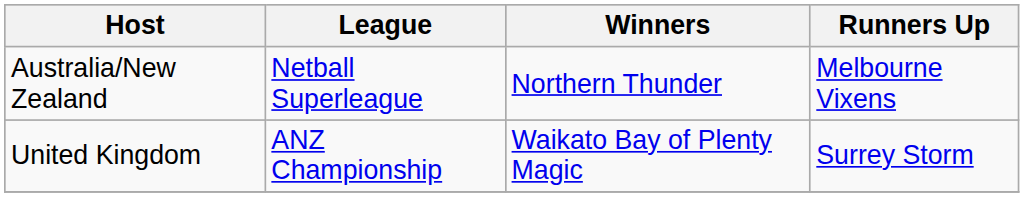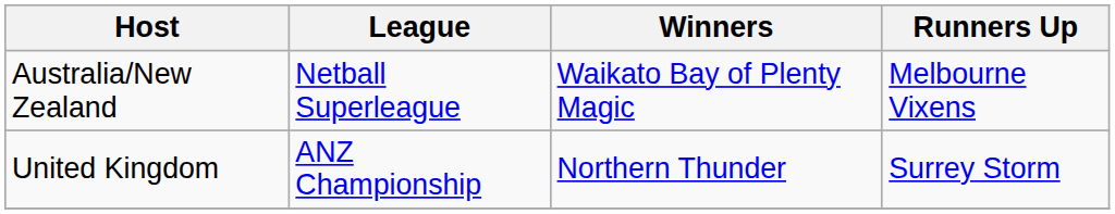Australia/New Zealand | Winners: Northern Thunder -> Waikato Bay of Plenty Magic
United Kingdom | Winners: Waikato Bay of Plenty Magic -> Northern Thunder
